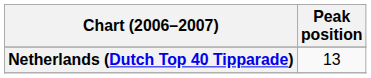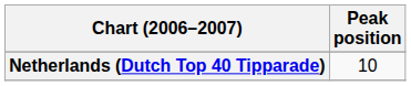Netherlands (Dutch Top 40 Tipparade) | Peak position: 13 -> 10
